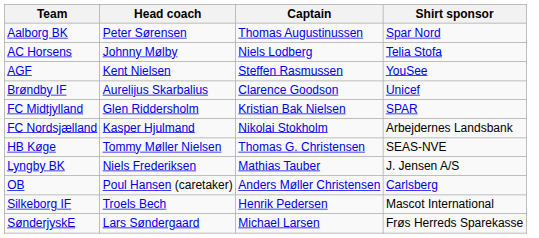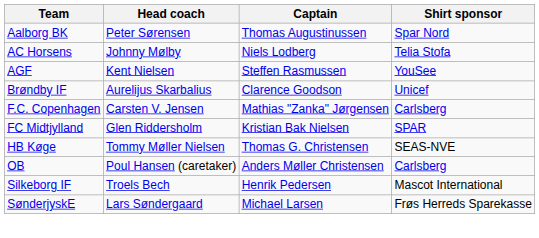+ row: F.C. Copenhagen | Carsten V. Jensen | Mathias "Zanka" Jørgensen | Carlsberg
- row: FC Nordsjælland | Kasper Hjulmand | Nikolai Stokholm | Arbejdernes Landsbank
- row: Lyngby BK | Niels Frederiksen | Mathias Tauber | J. Jensen A/S
